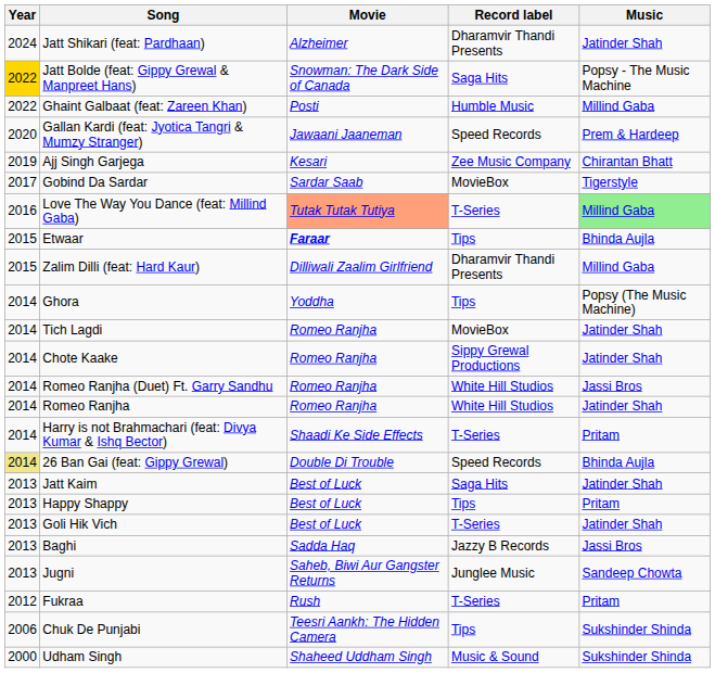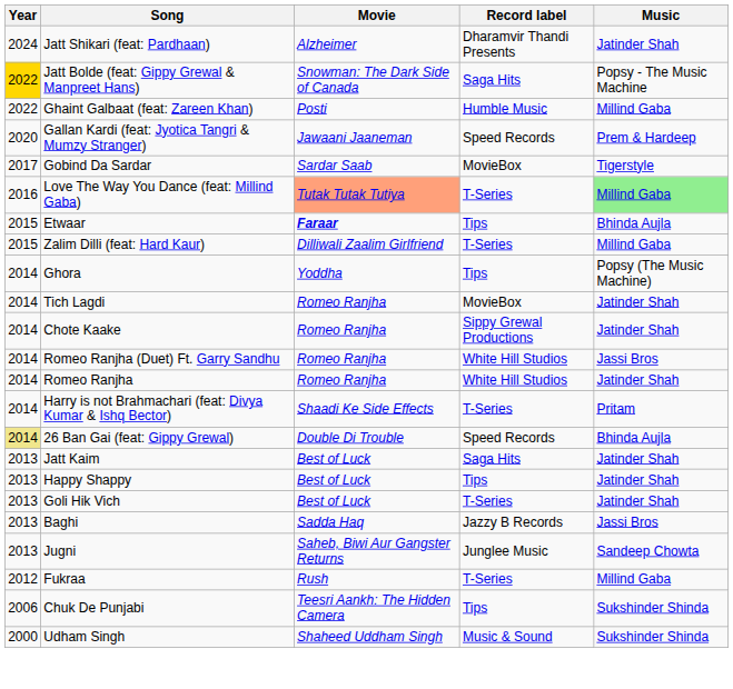- row: 2019 | Ajj Singh Garjega | Kesari | Zee Music Company | Chirantan Bhatt
Zalim Dilli (feat: Hard Kaur) | Record label: Dharamvir Thandi Presents -> T-Series
Happy Shappy | Music: Pritam -> Jatinder Shah
Fukraa | Music: Pritam -> Millind Gaba
